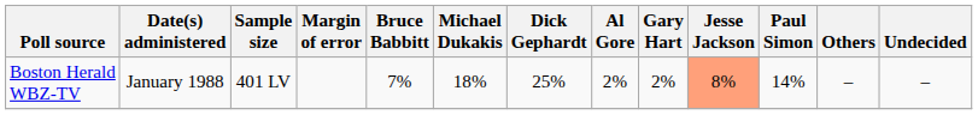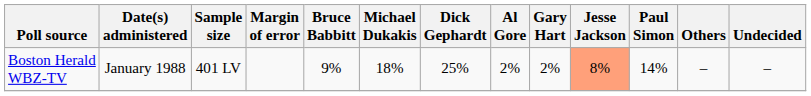Boston Herald WBZ-TV | Bruce Babbitt: 7% -> 9%
